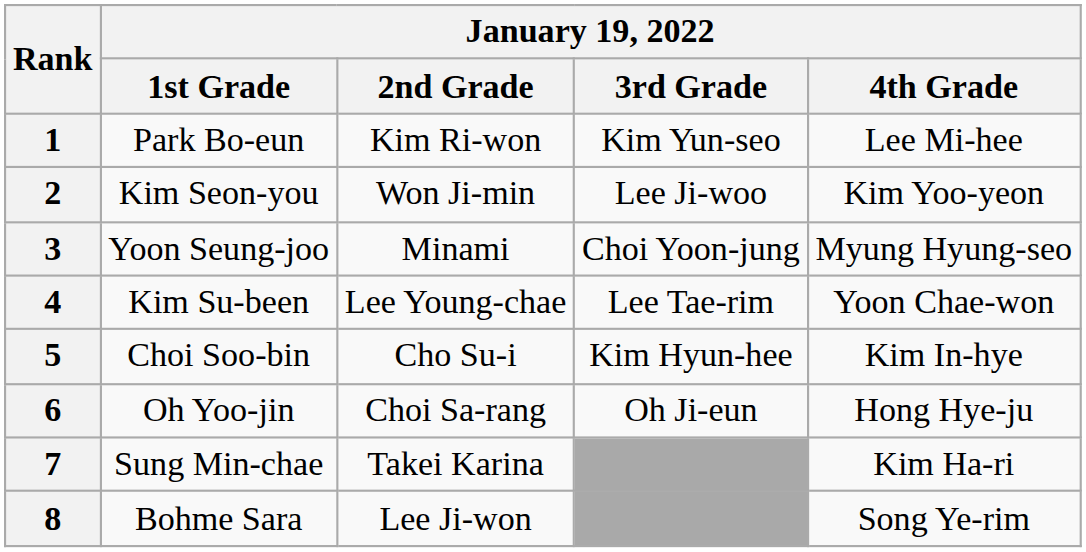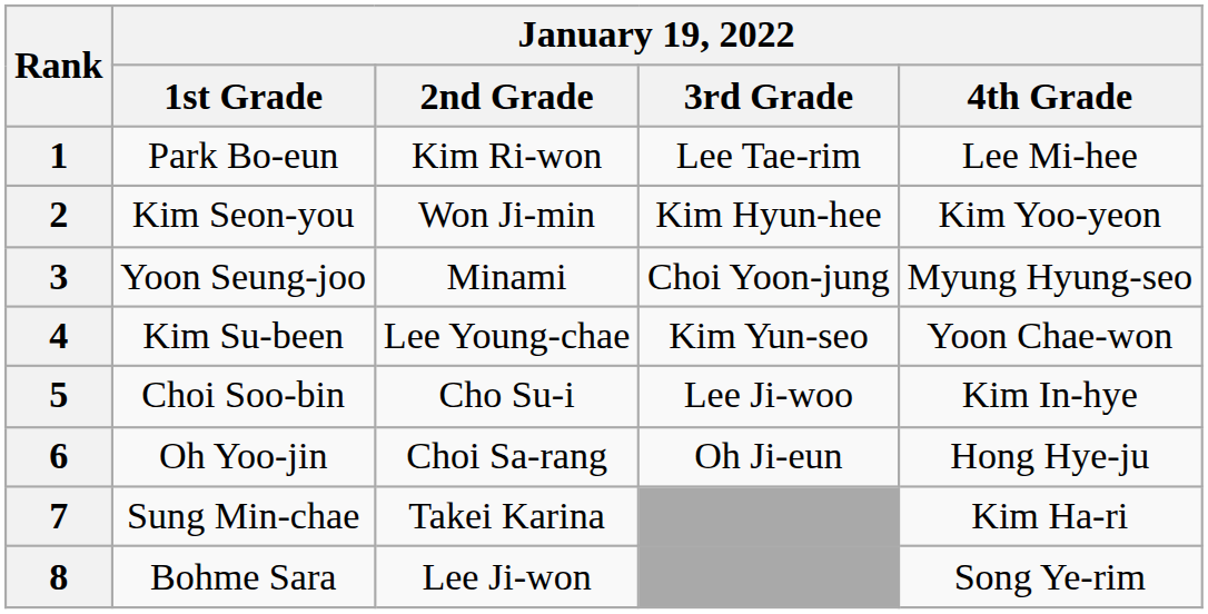1 | January 19, 2022 / 3rd Grade: Kim Yun-seo -> Lee Tae-rim
2 | January 19, 2022 / 3rd Grade: Lee Ji-woo -> Kim Hyun-hee
4 | January 19, 2022 / 3rd Grade: Lee Tae-rim -> Kim Yun-seo
5 | January 19, 2022 / 3rd Grade: Kim Hyun-hee -> Lee Ji-woo
